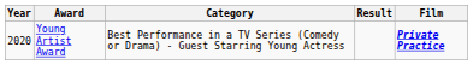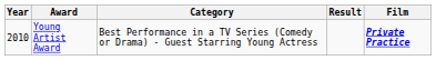Young Artist Award | Year: 2020 -> 2010
